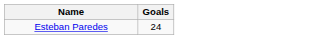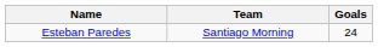+ column: Team | Santiago Morning
